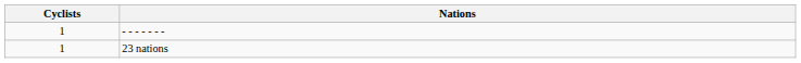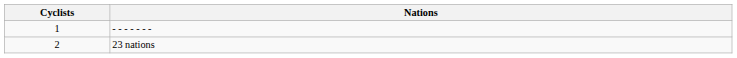23 nations | Cyclists: 1 -> 2
